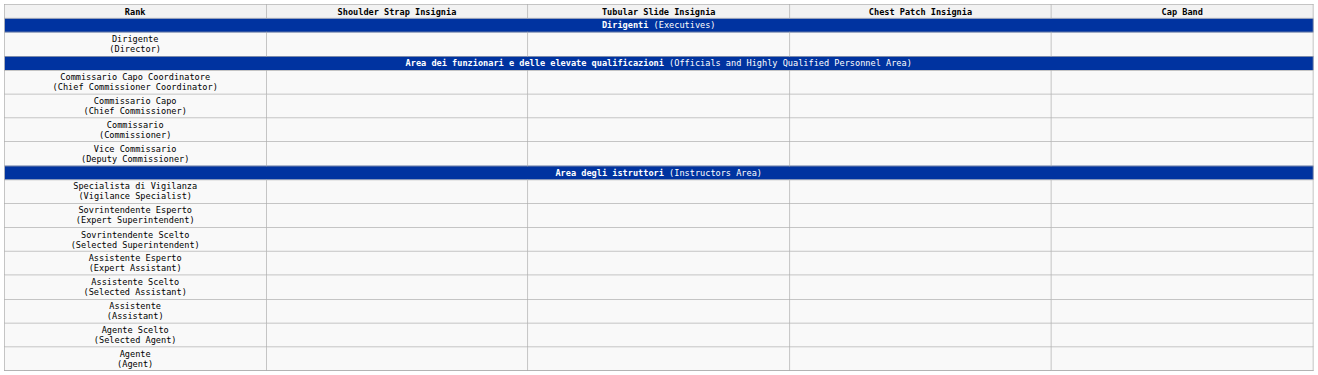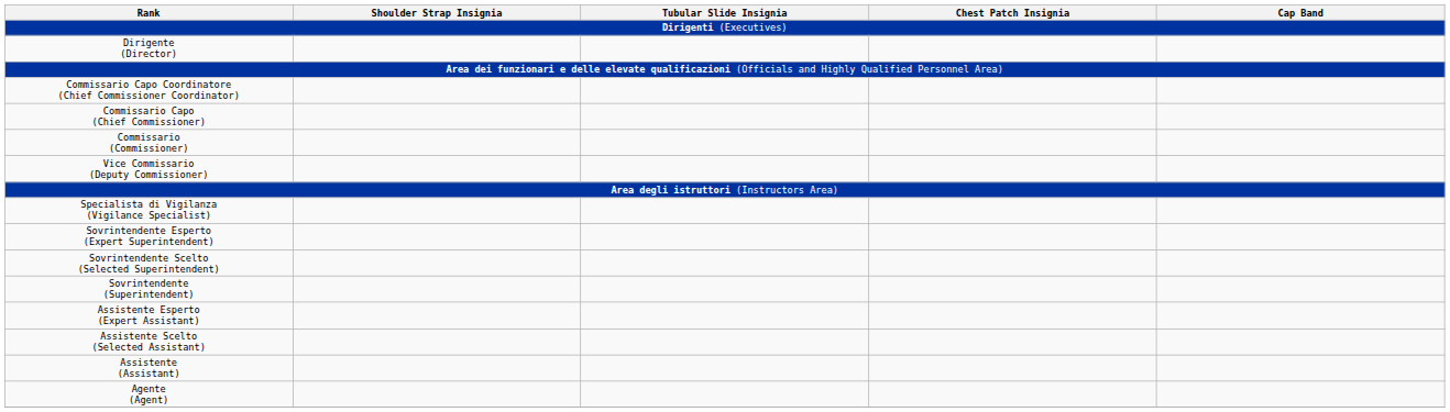+ row: Sovrintendente (Superintendent)
- row: Agente Scelto (Selected Agent)
